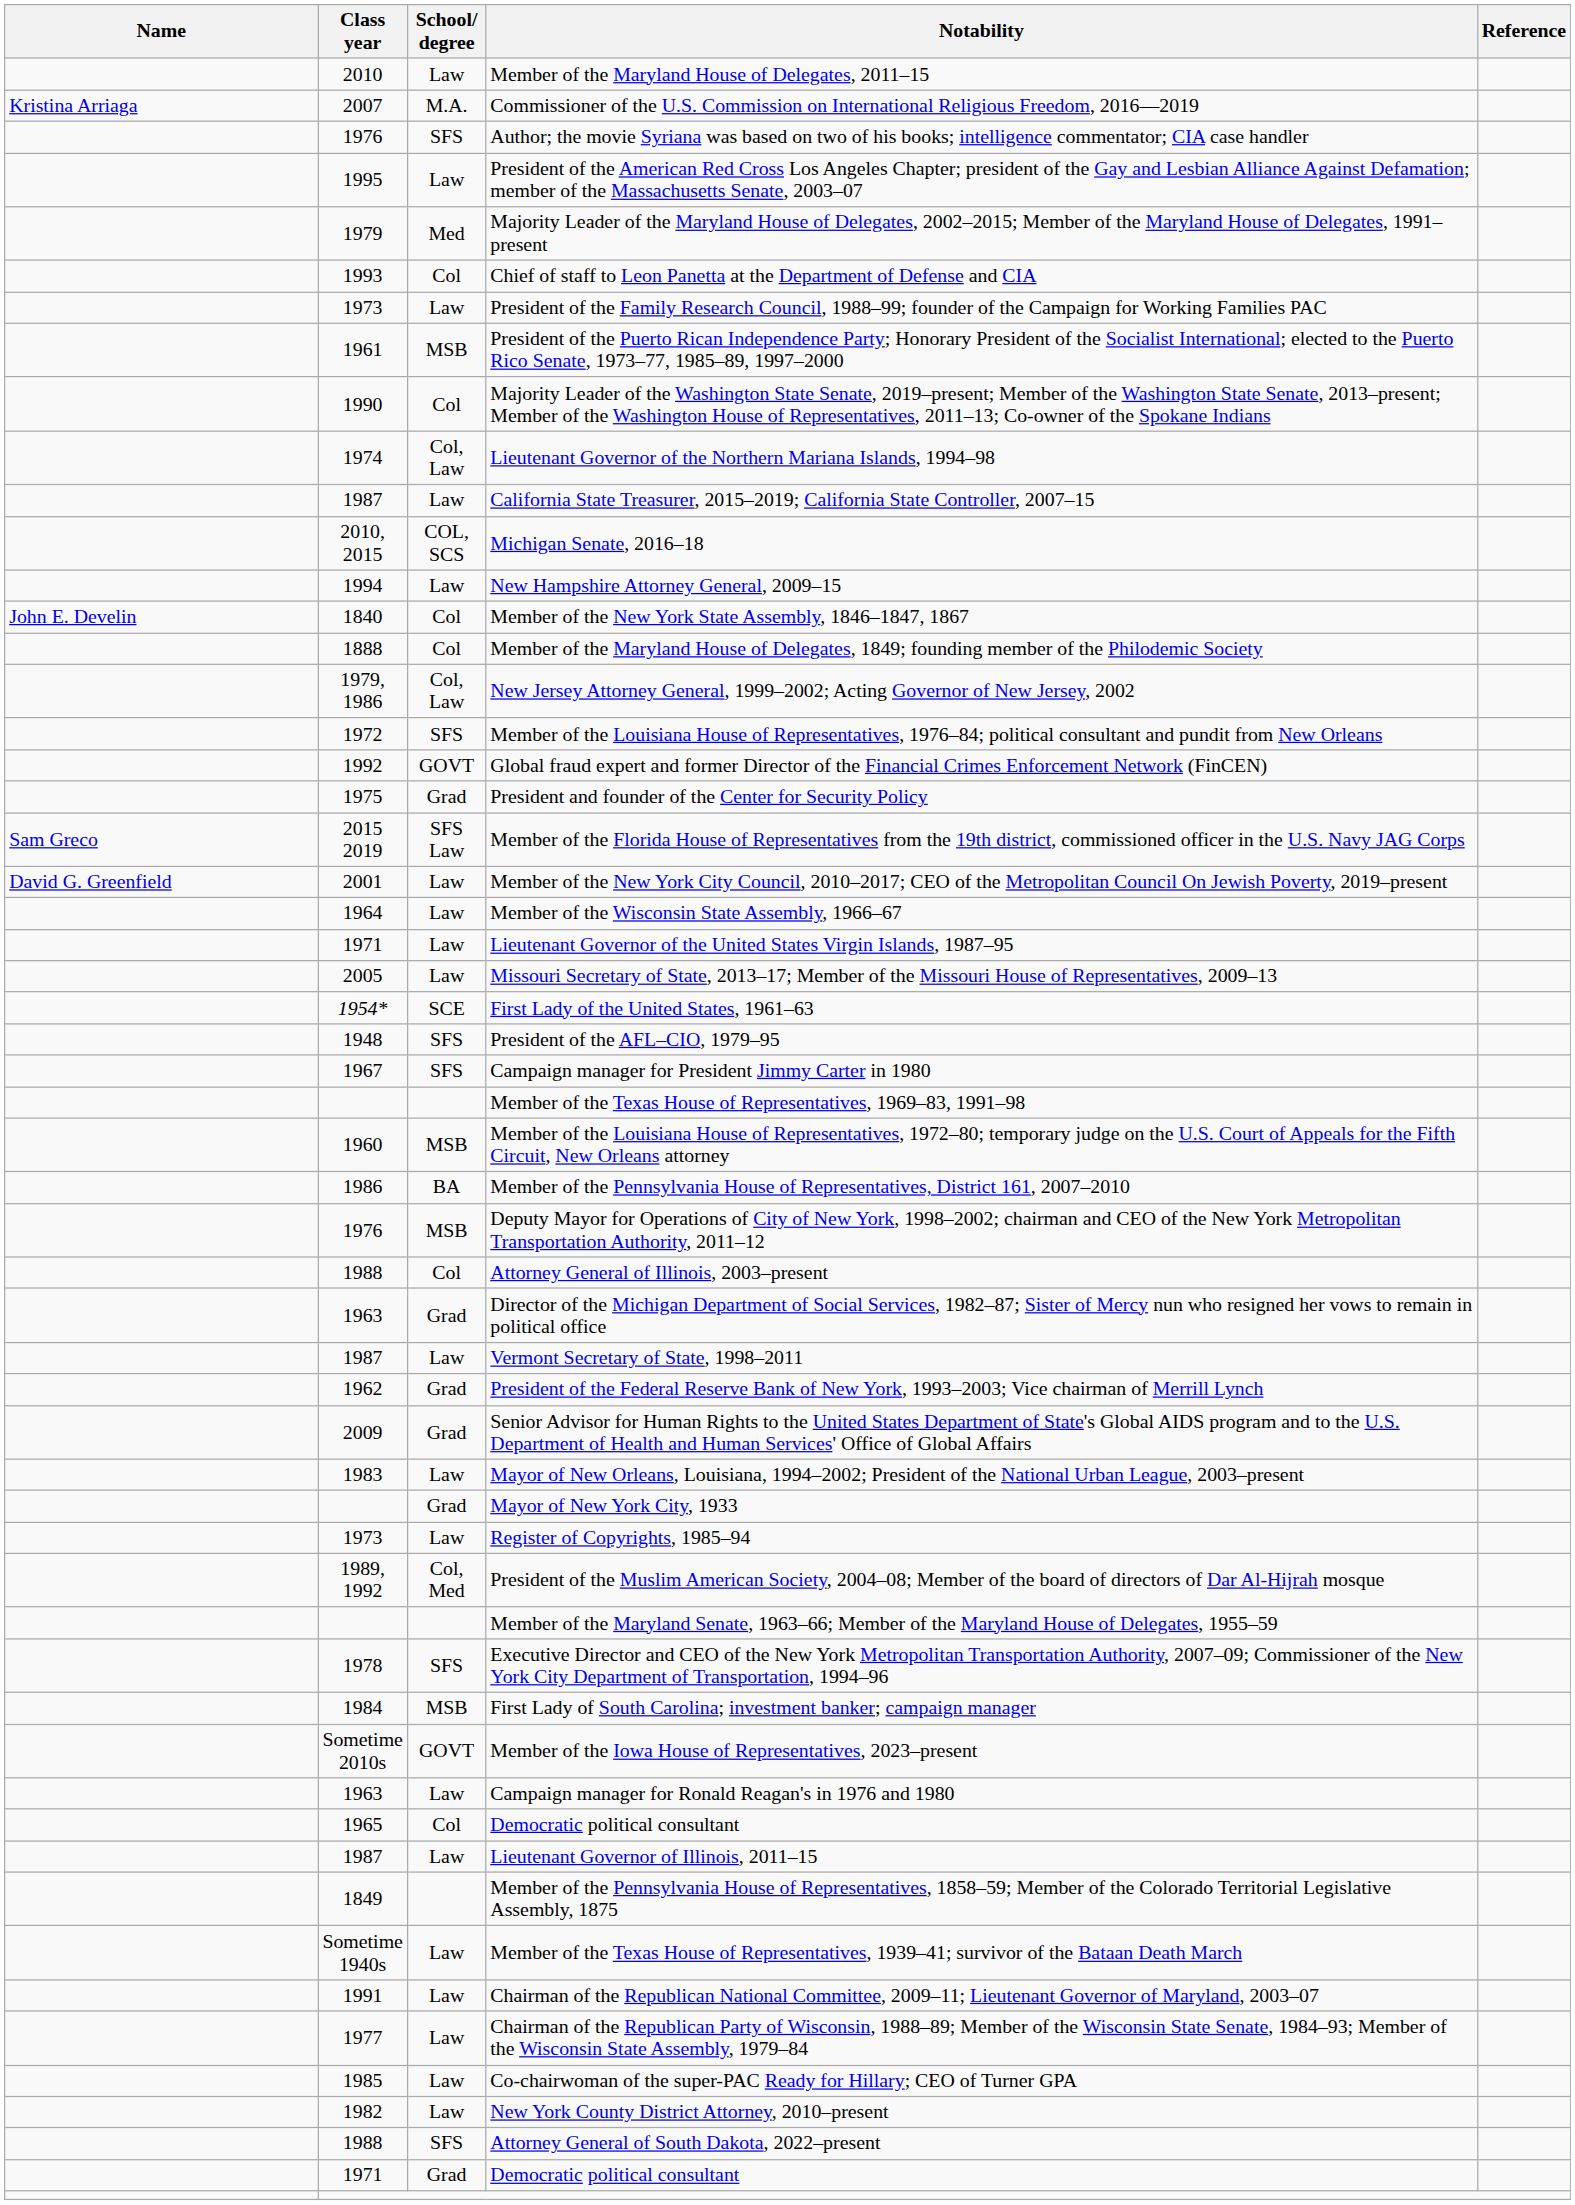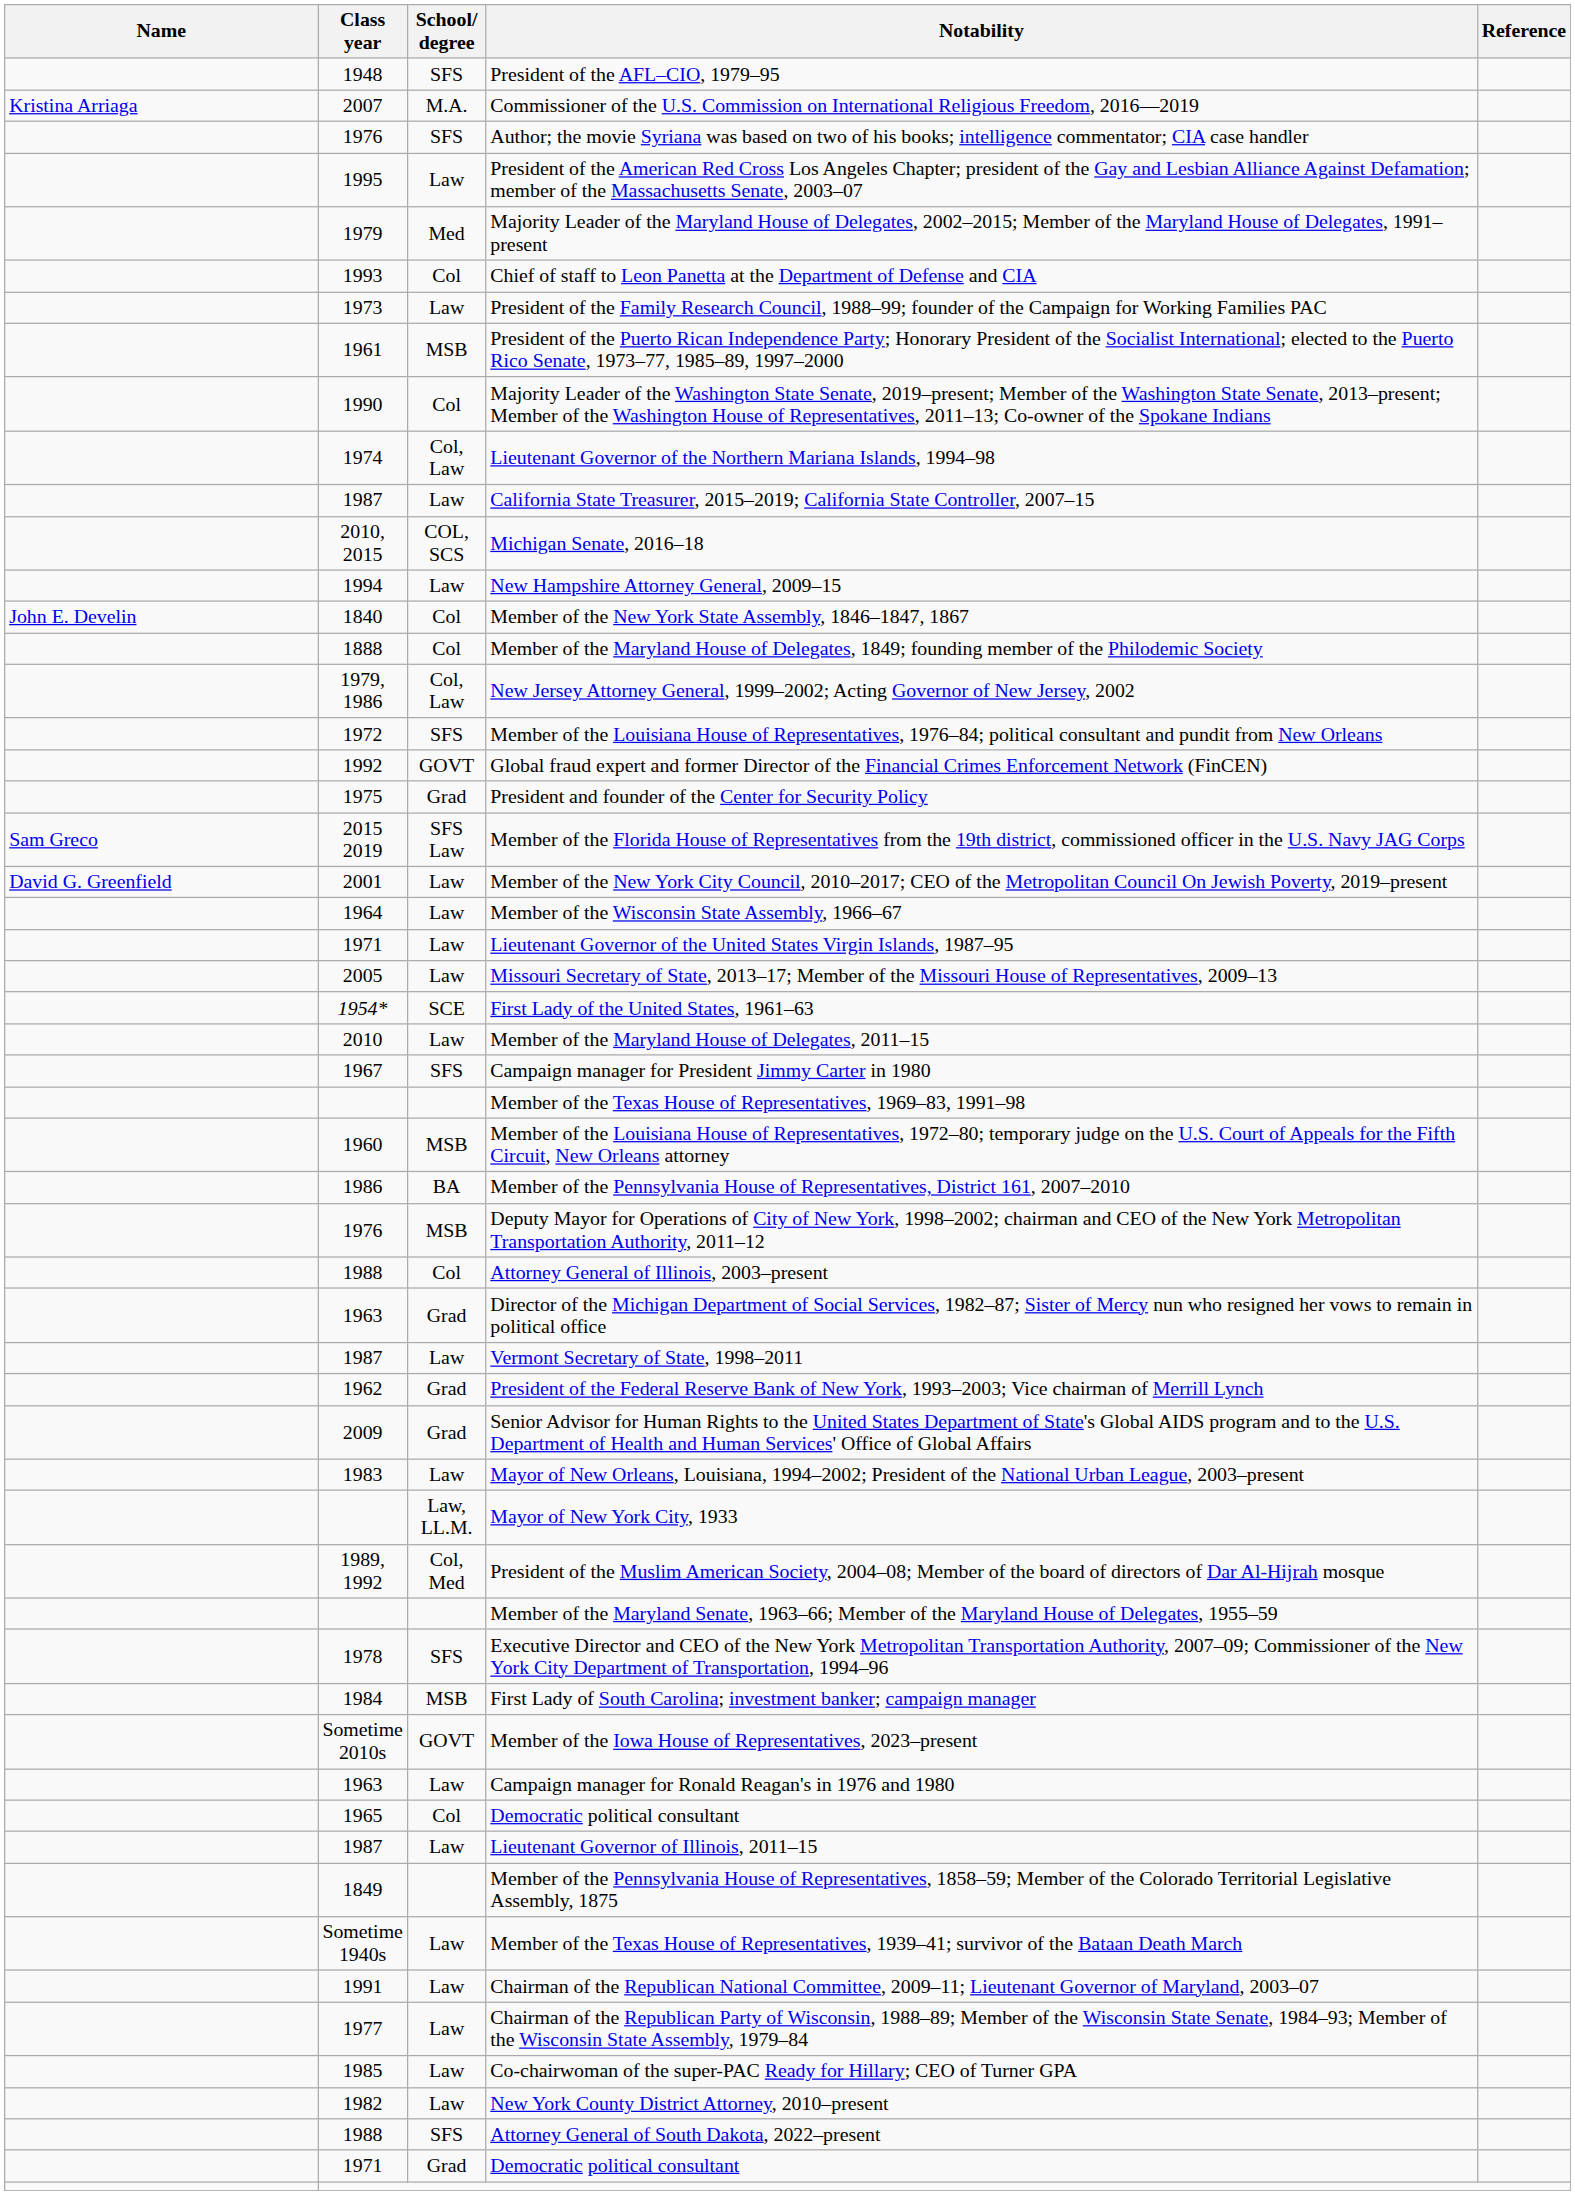rows swapped: Member of the Maryland House of Delegates, 2011–15 <-> President of the AFL–CIO, 1979–95
Mayor of New York City, 1933 | School/ degree: Grad -> Law, LL.M.
- row: 1973 | Law | Register of Copyrights, 1985–94
